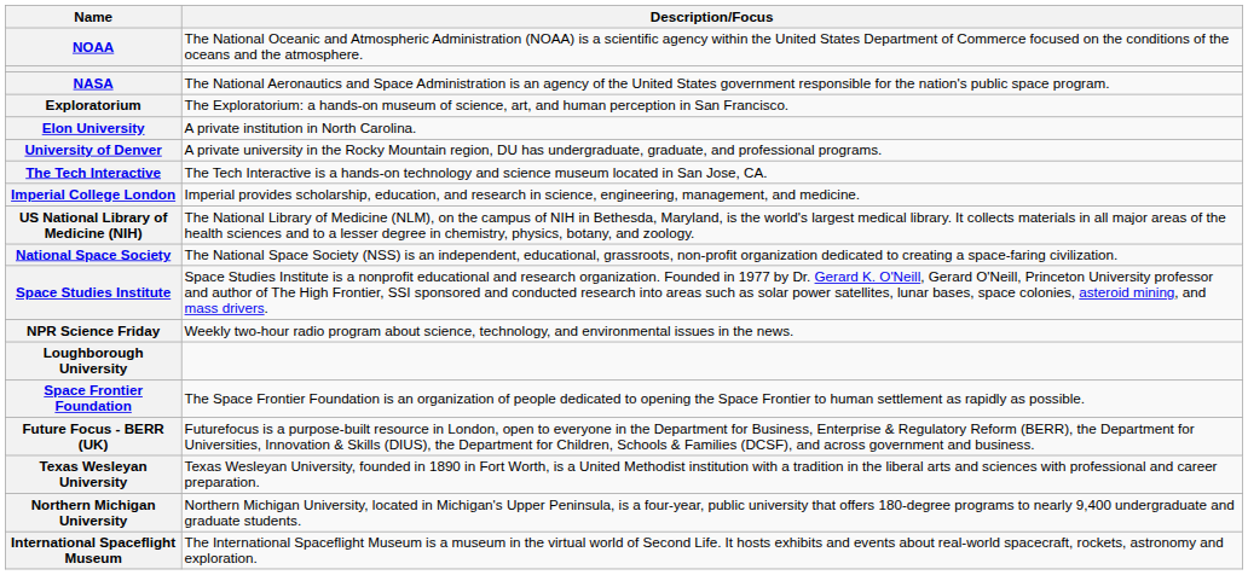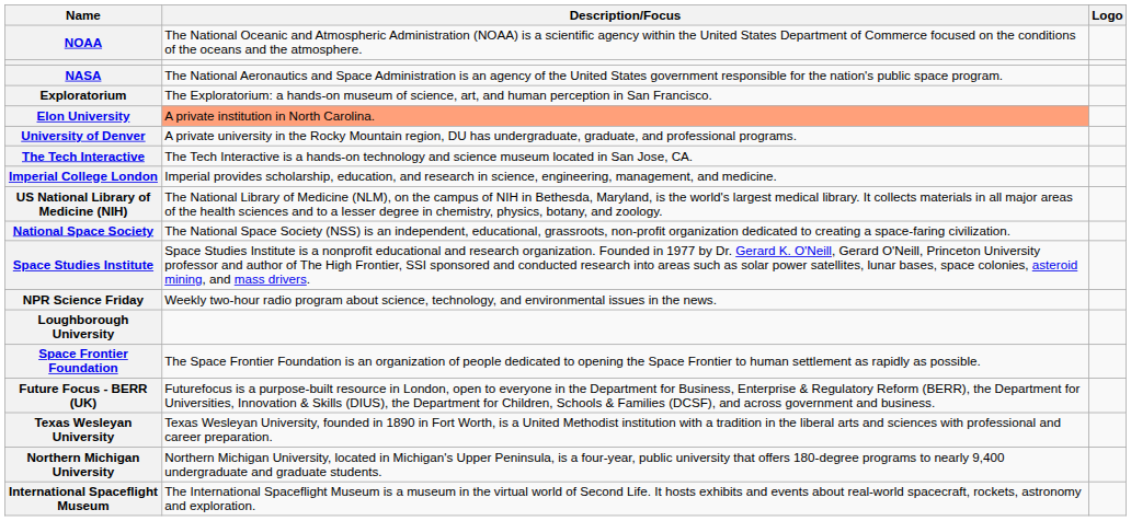+ column: Logo
Elon University | Description/Focus: no background -> lightsalmon background
